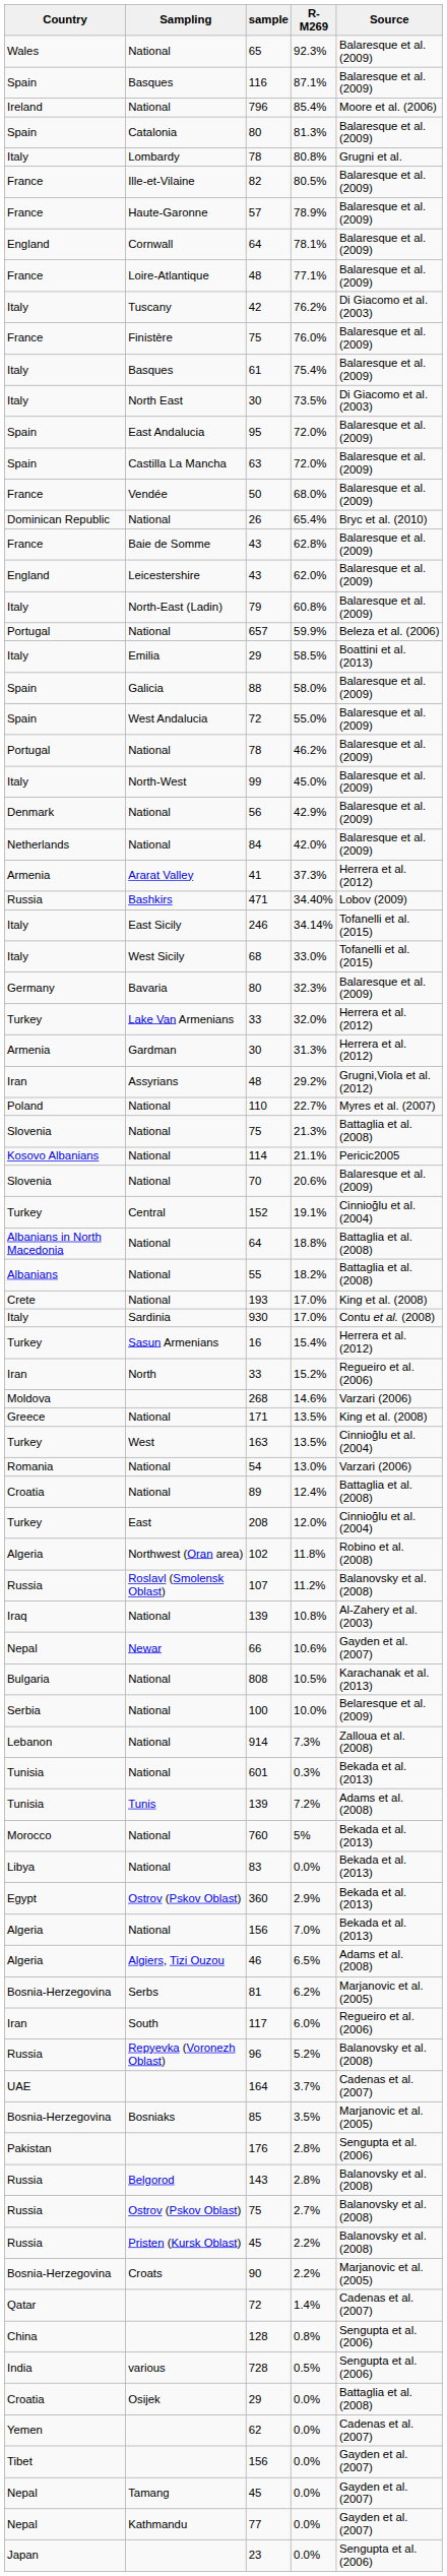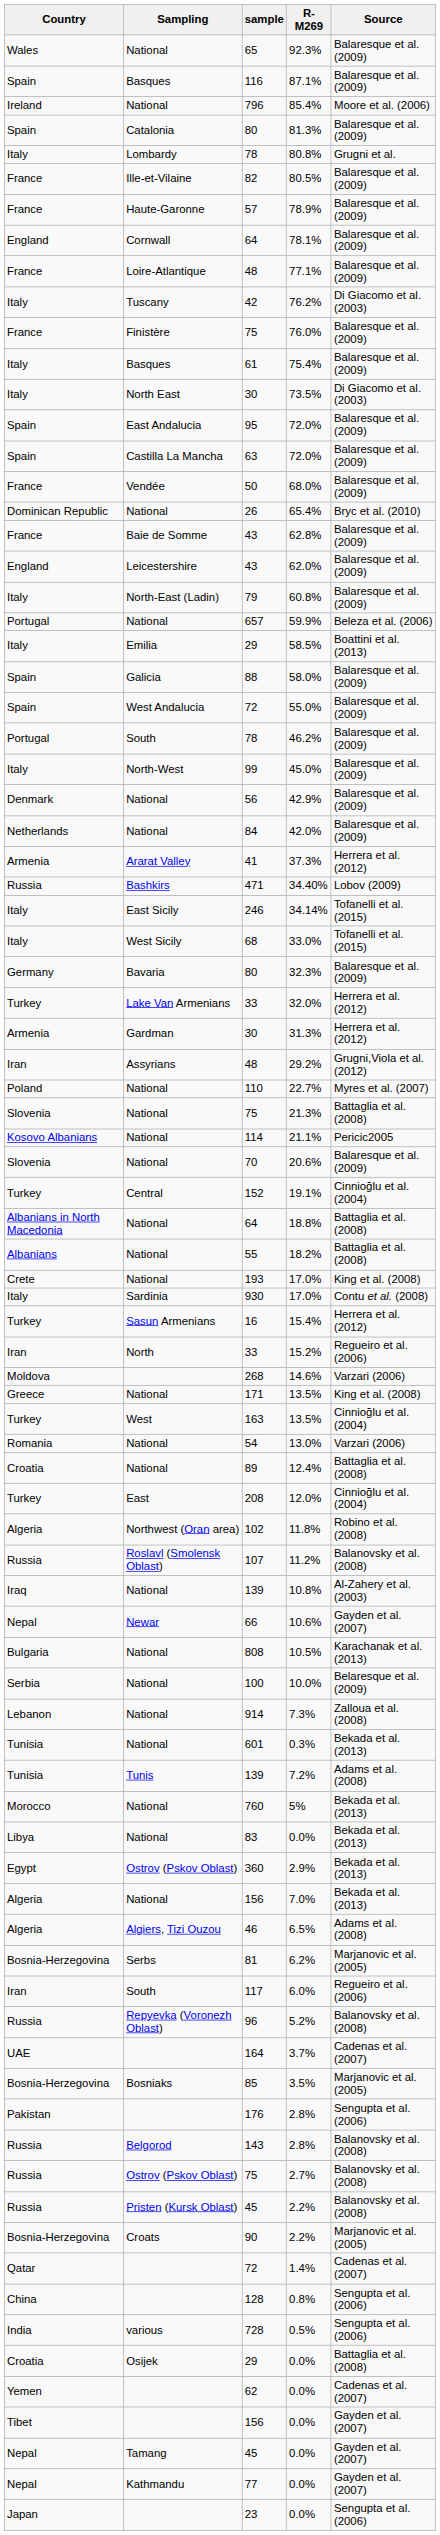46.2% | Sampling: National -> South
